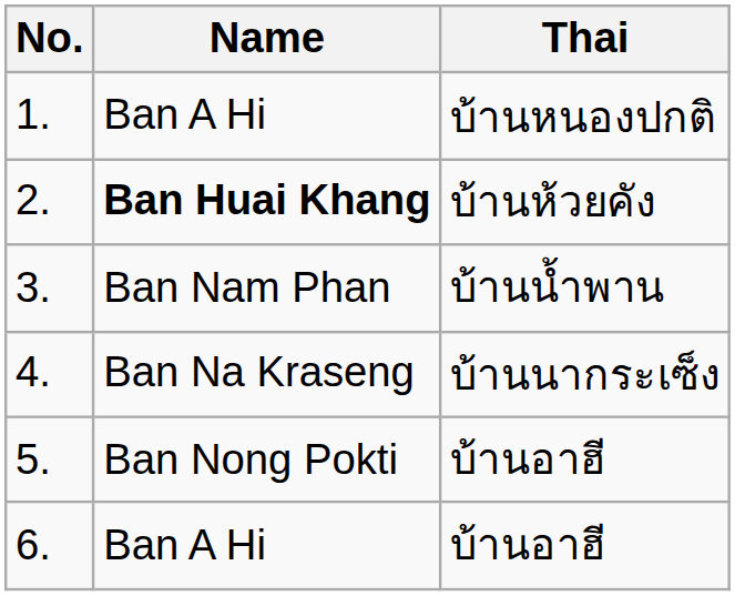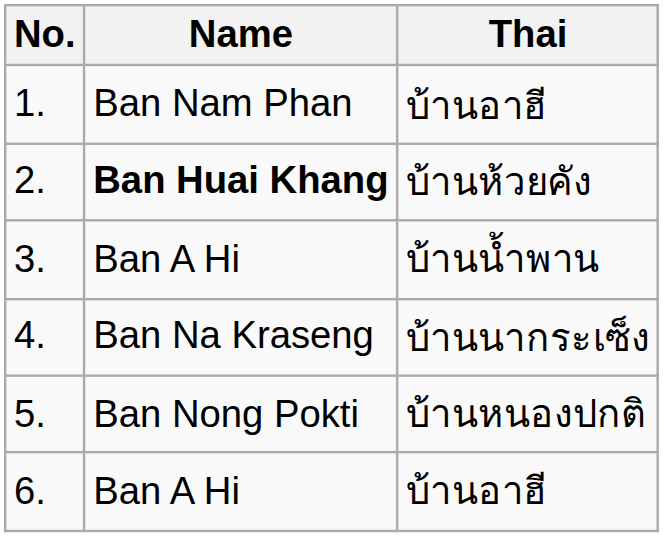1. | Name: Ban A Hi -> Ban Nam Phan
1. | Thai: บ้านหนองปกติ -> บ้านอาฮี
3. | Name: Ban Nam Phan -> Ban A Hi
5. | Thai: บ้านอาฮี -> บ้านหนองปกติ
